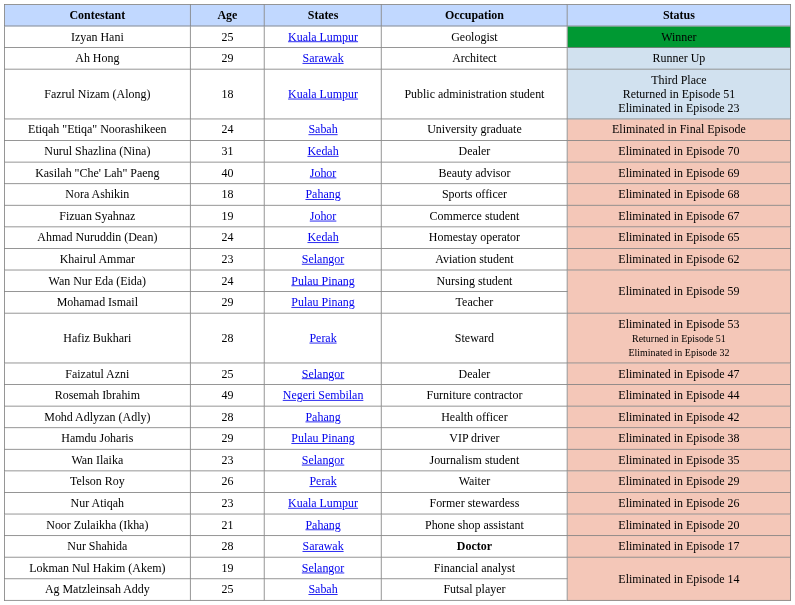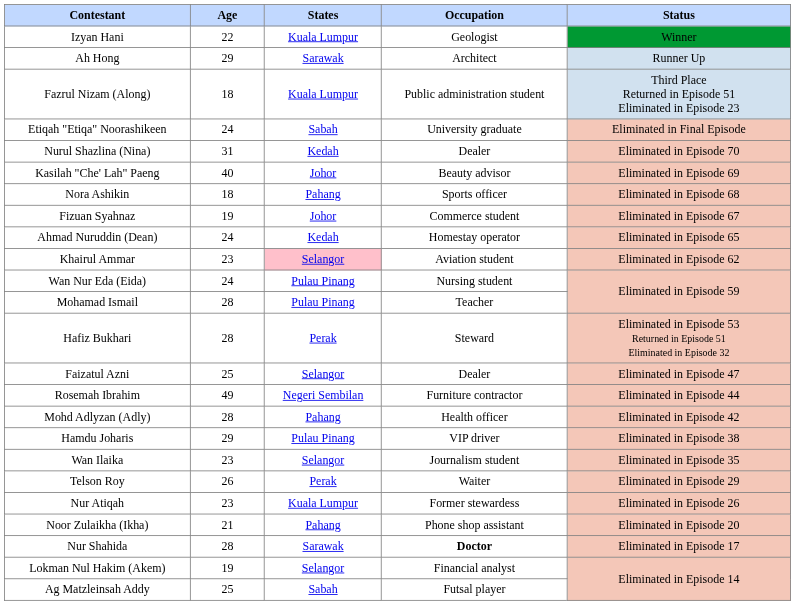Izyan Hani | Age: 25 -> 22
Khairul Ammar | States: no background -> pink background
Mohamad Ismail | Age: 29 -> 28
